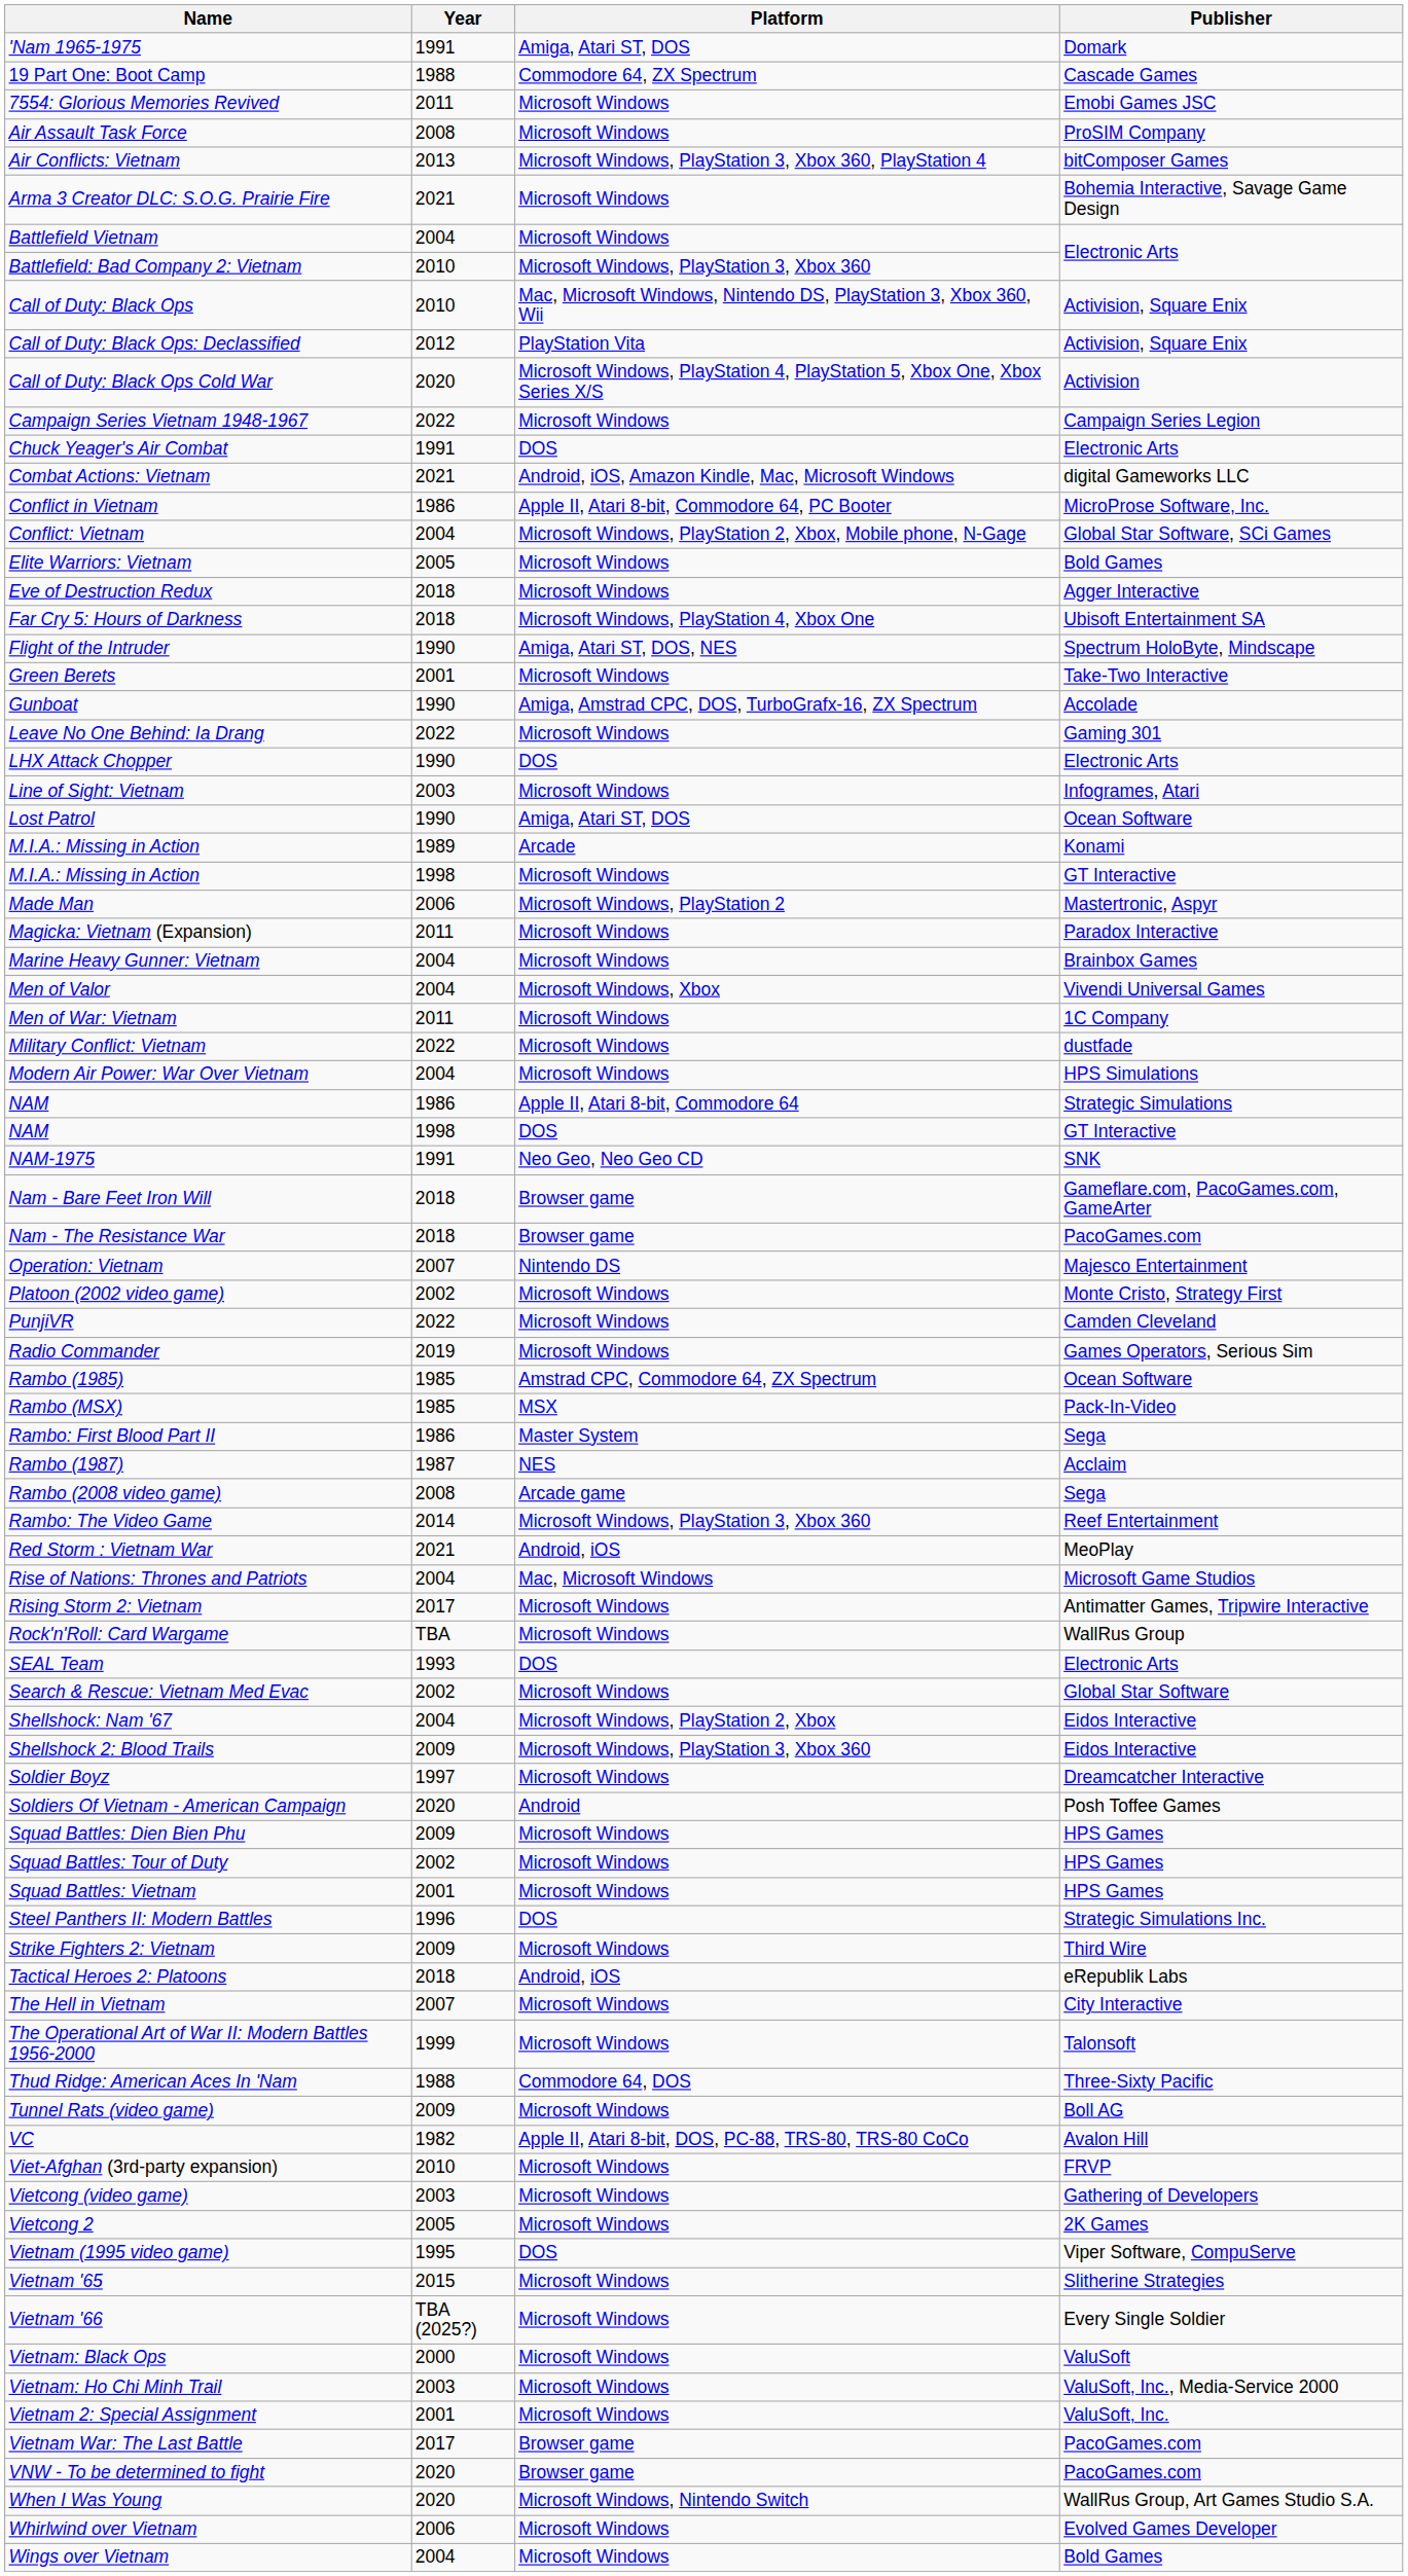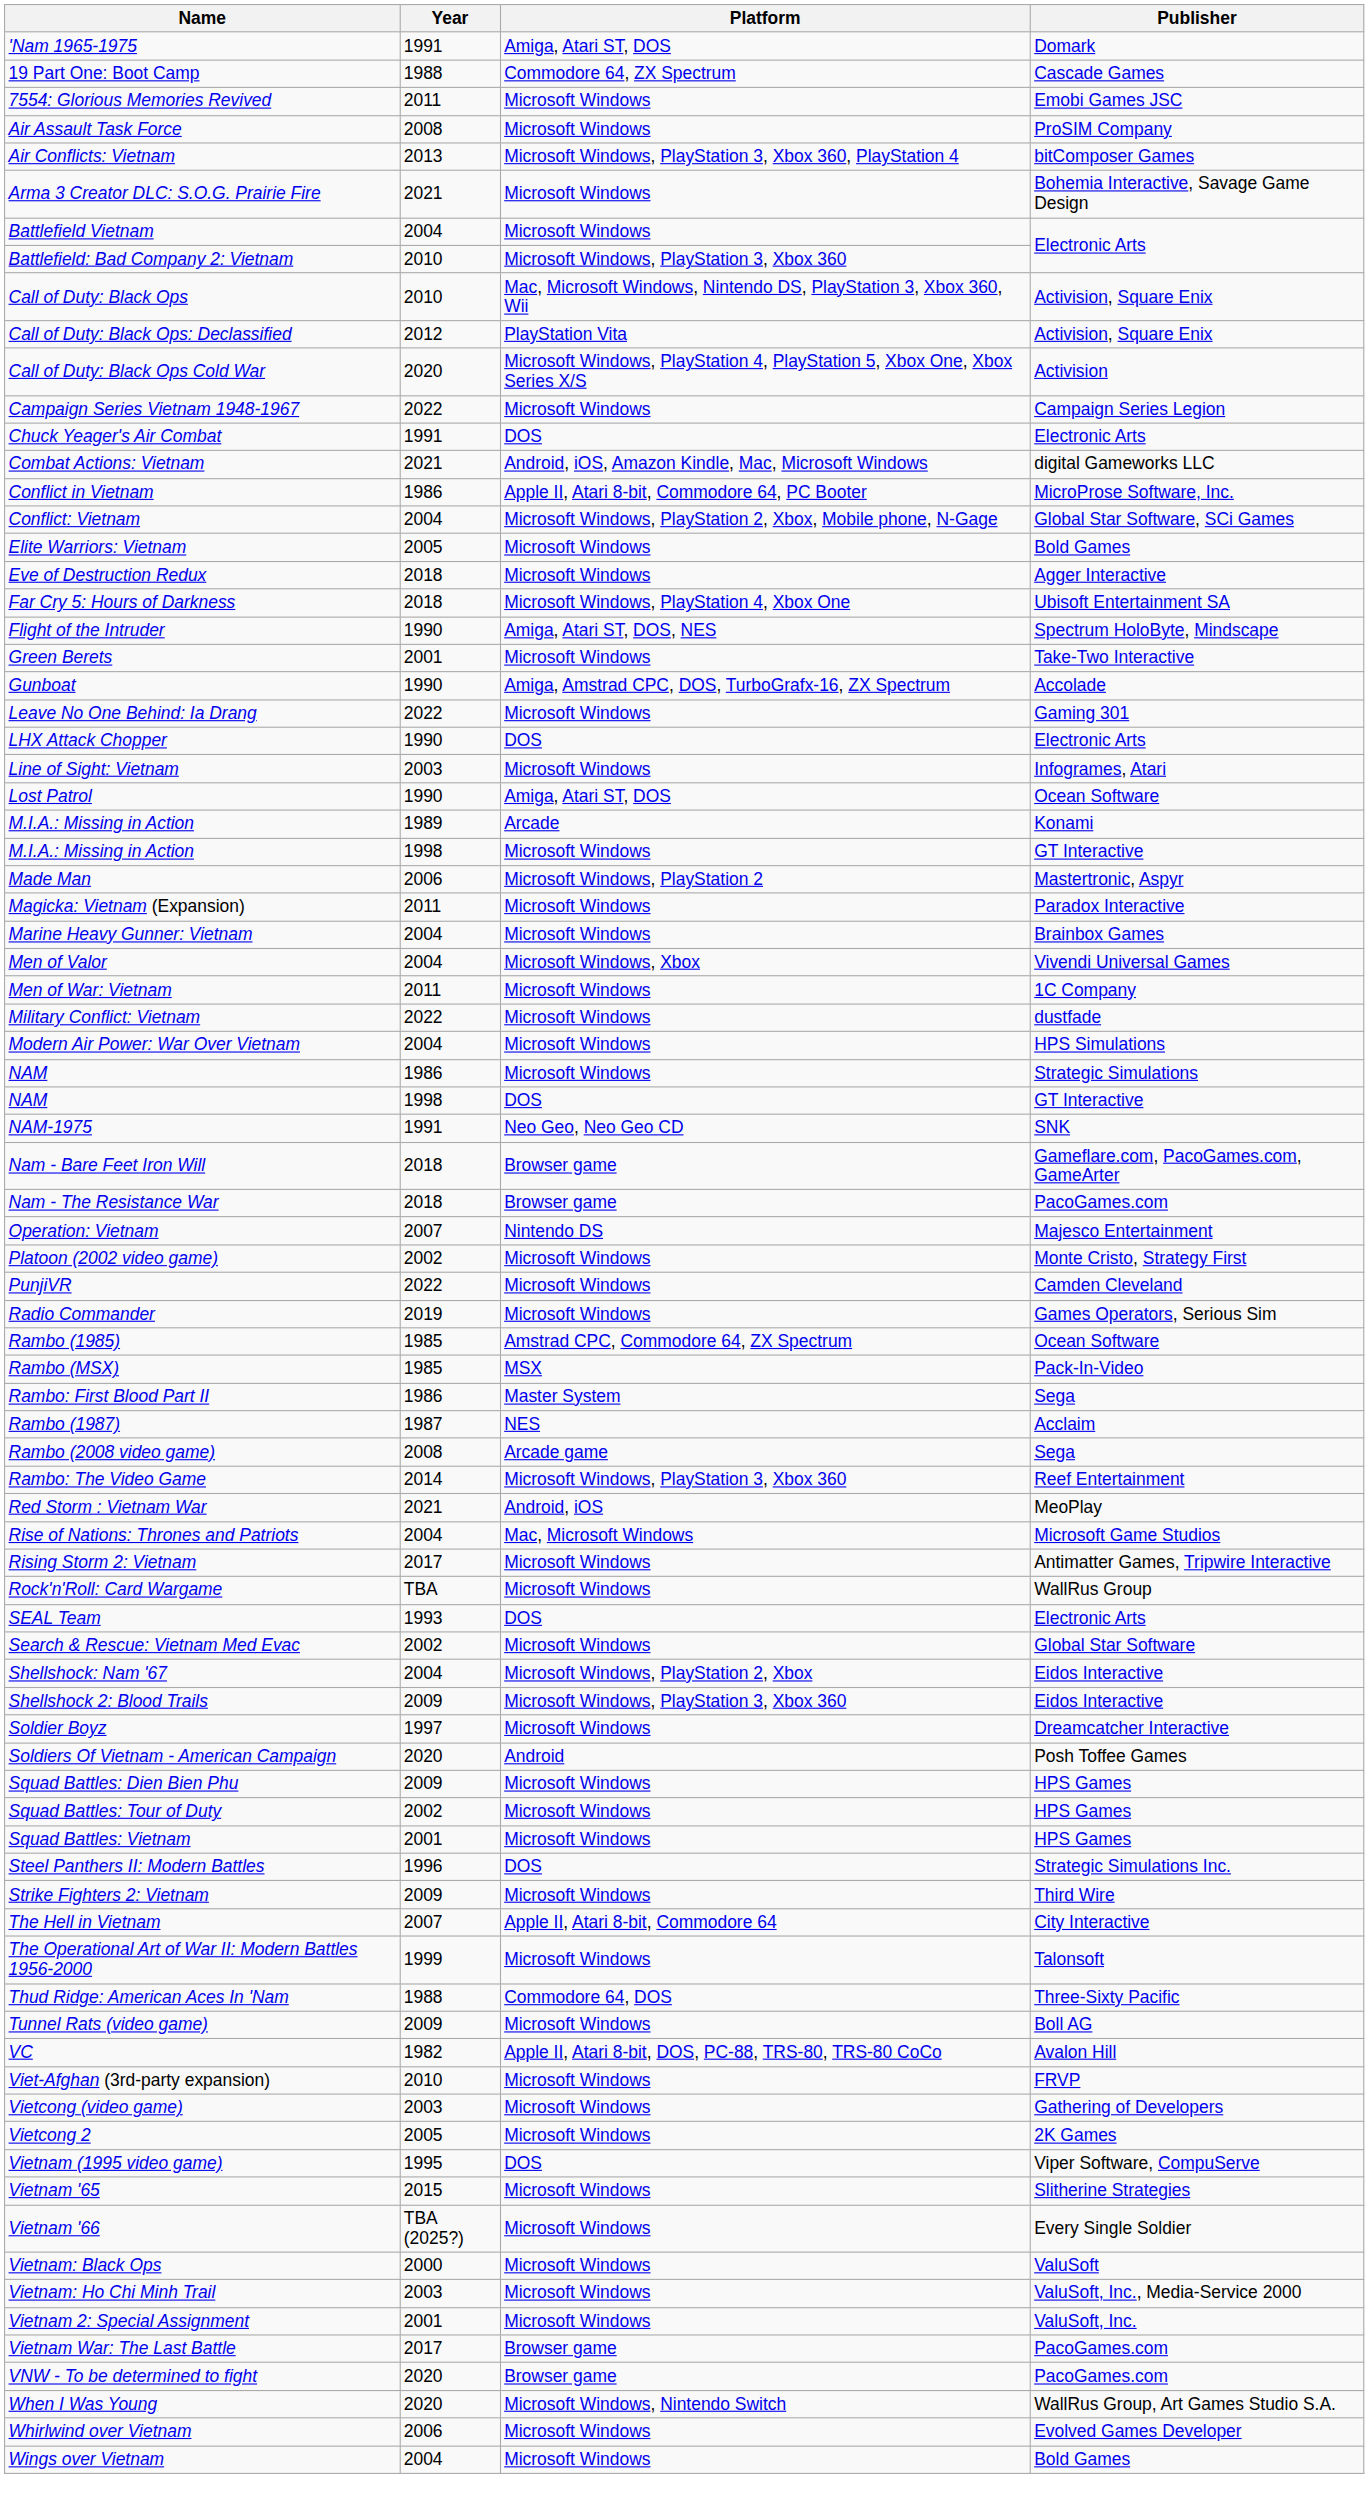NAM / Strategic Simulations | Platform: Apple II, Atari 8-bit, Commodore 64 -> Microsoft Windows
- row: Tactical Heroes 2: Platoons | 2018 | Android, iOS | eRepublik Labs
The Hell in Vietnam | Platform: Microsoft Windows -> Apple II, Atari 8-bit, Commodore 64
